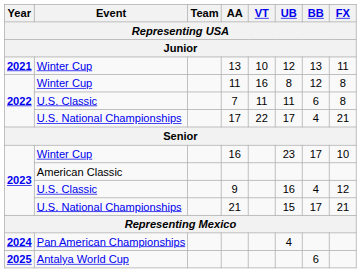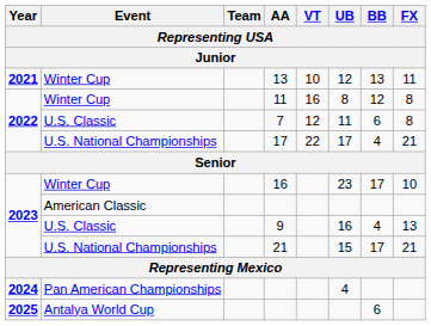7 | VT: 11 -> 12
9 | FX: 12 -> 13
